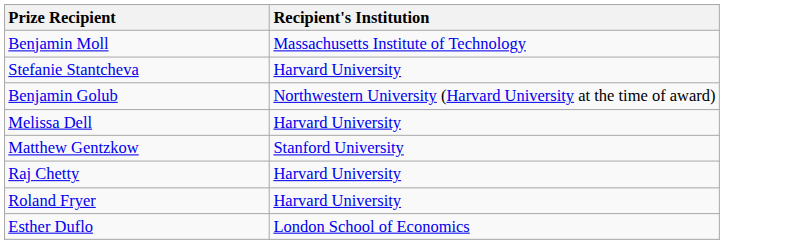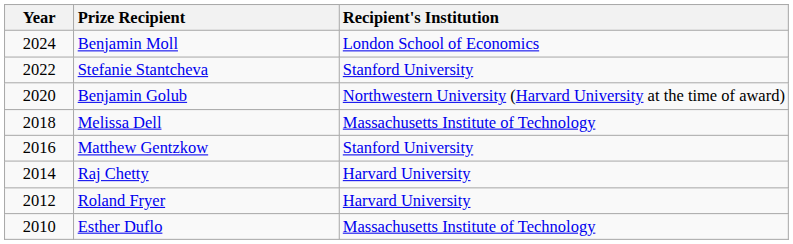+ column: Year | 2024 | 2022 | 2020 | 2018 | 2016 | 2014 | 2012 | 2010
Benjamin Moll | Recipient's Institution: Massachusetts Institute of Technology -> London School of Economics
Stefanie Stantcheva | Recipient's Institution: Harvard University -> Stanford University
Melissa Dell | Recipient's Institution: Harvard University -> Massachusetts Institute of Technology
Esther Duflo | Recipient's Institution: London School of Economics -> Massachusetts Institute of Technology
